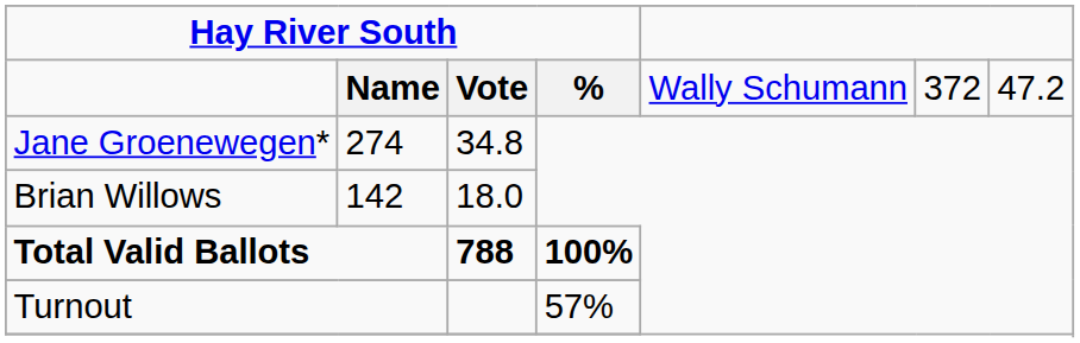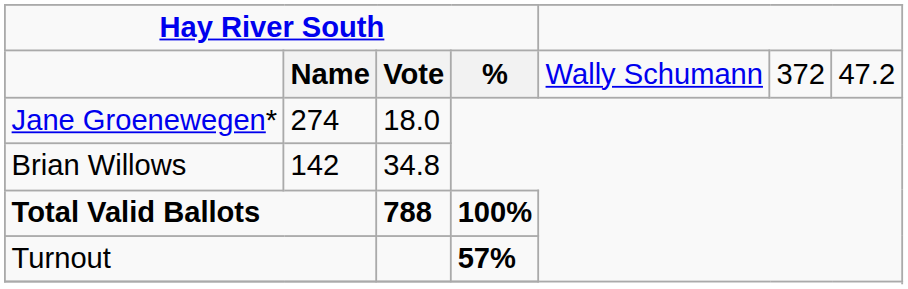Jane Groenewegen* | column 3: 34.8 -> 18.0
Brian Willows | column 3: 18.0 -> 34.8
Turnout | column 4: normal -> bold
